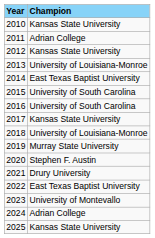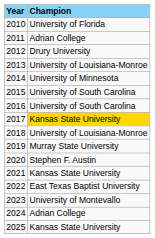2010 | Champion: Kansas State University -> University of Florida
2012 | Champion: Kansas State University -> Drury University
2014 | Champion: East Texas Baptist University -> University of Minnesota
2017 | Champion: no background -> gold background
2021 | Champion: Drury University -> Kansas State University
